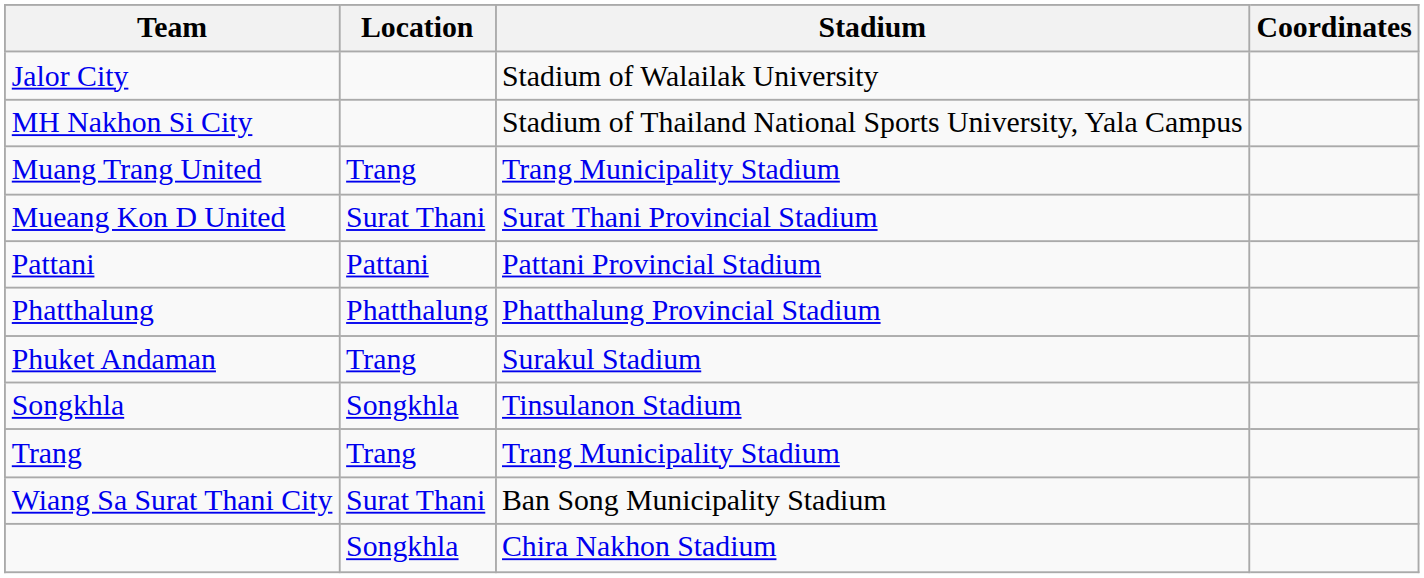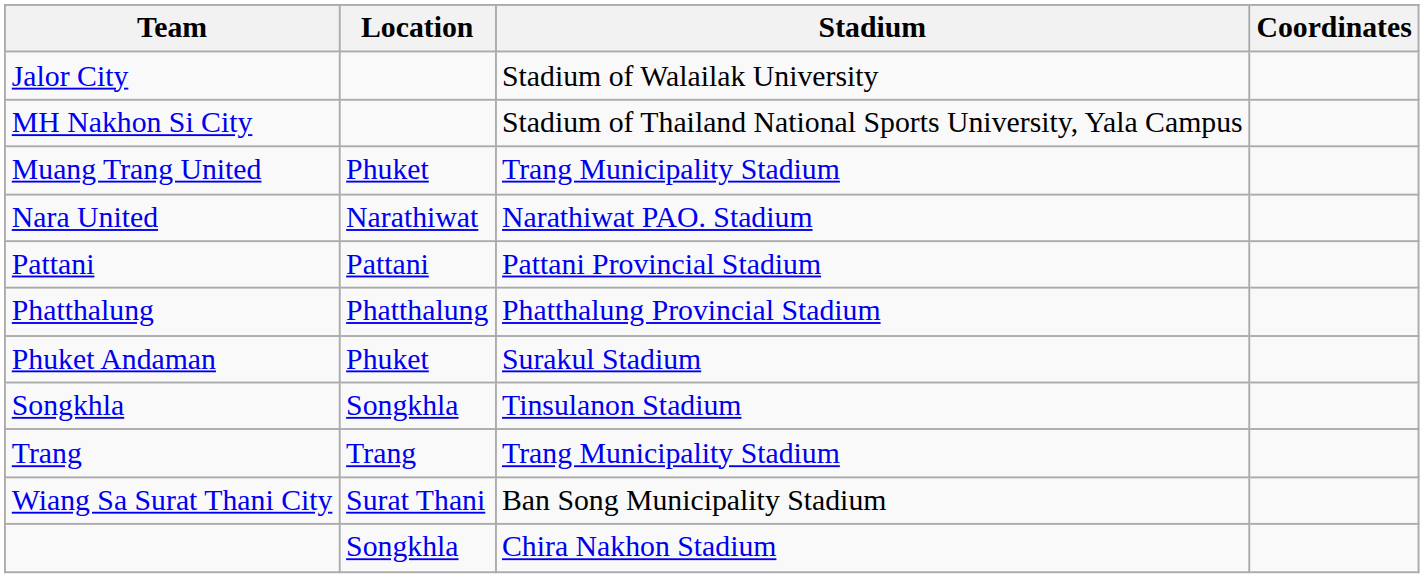Muang Trang United | Location: Trang -> Phuket
- row: Mueang Kon D United | Surat Thani | Surat Thani Provincial Stadium
+ row: Nara United | Narathiwat | Narathiwat PAO. Stadium
Phuket Andaman | Location: Trang -> Phuket
